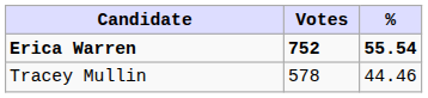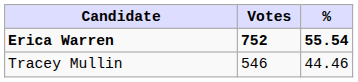Tracey Mullin | Votes: 578 -> 546
